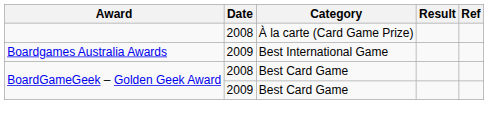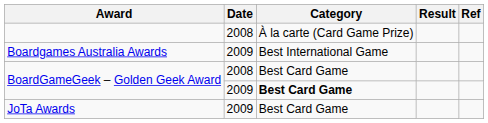BoardGameGeek – Golden Geek Award / 2009 | Category: normal -> bold
+ row: JoTa Awards | 2009 | Best Card Game
